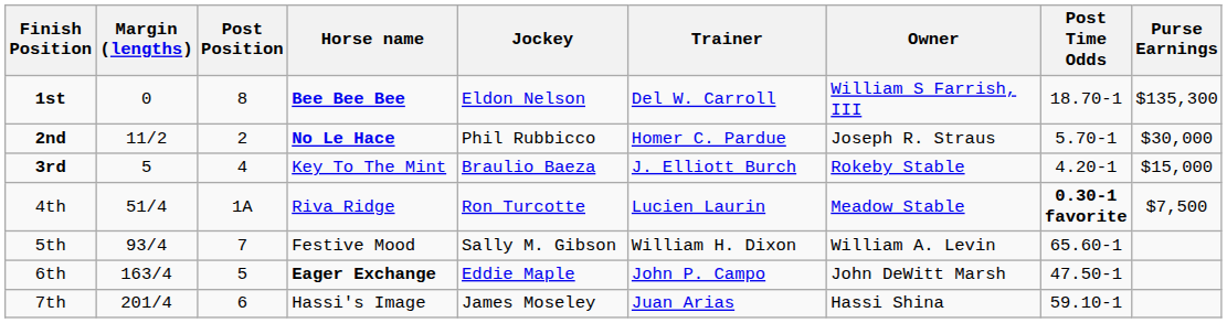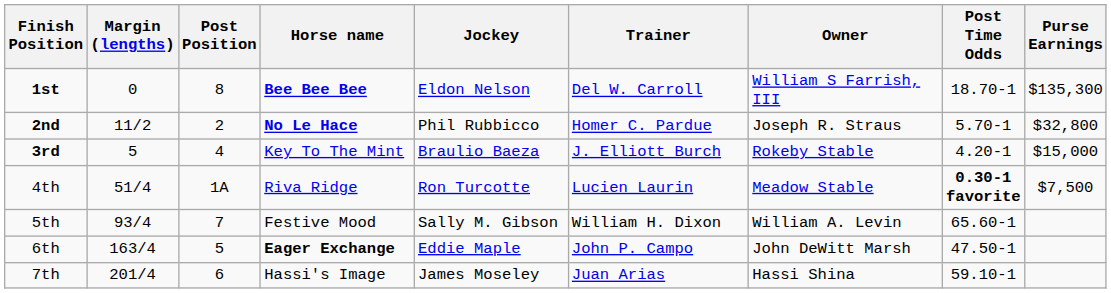2nd | Purse Earnings: $30,000 -> $32,800
